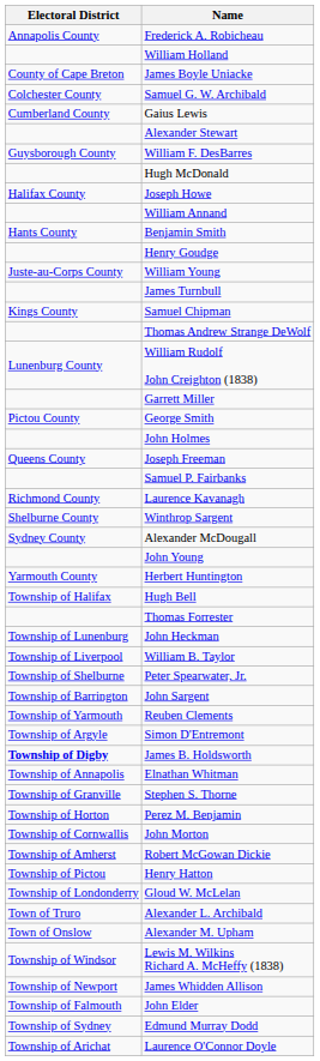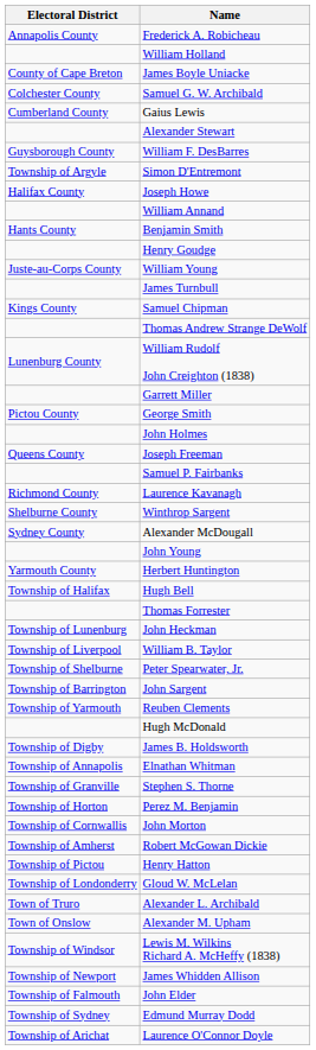rows swapped: Hugh McDonald <-> Simon D'Entremont
James B. Holdsworth | Electoral District: bold -> normal
